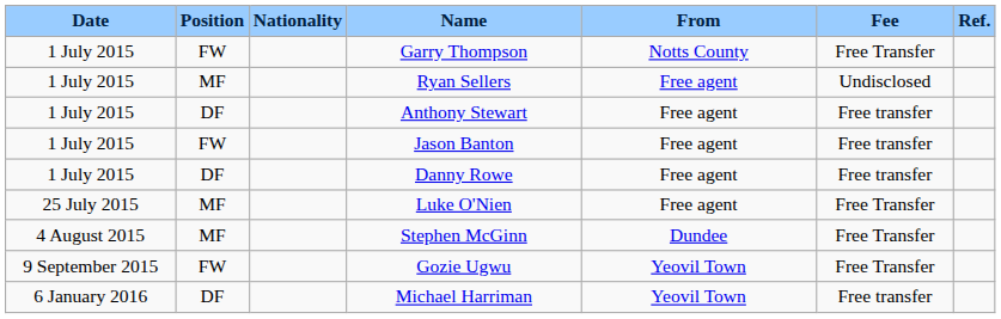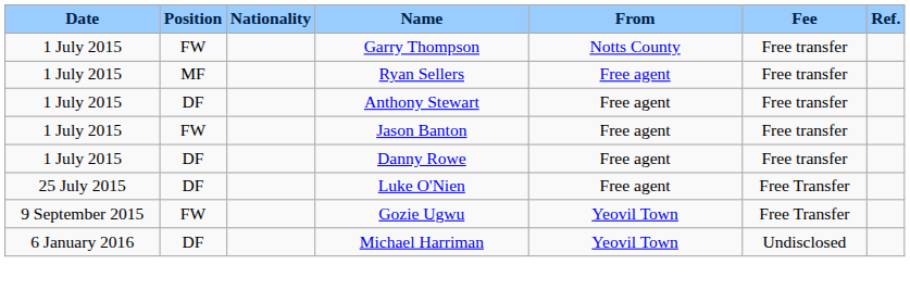Garry Thompson | Fee: Free Transfer -> Free transfer
Ryan Sellers | Fee: Undisclosed -> Free transfer
Luke O'Nien | Position: MF -> DF
- row: 4 August 2015 | MF | Stephen McGinn | Dundee | Free Transfer
Michael Harriman | Fee: Free transfer -> Undisclosed
